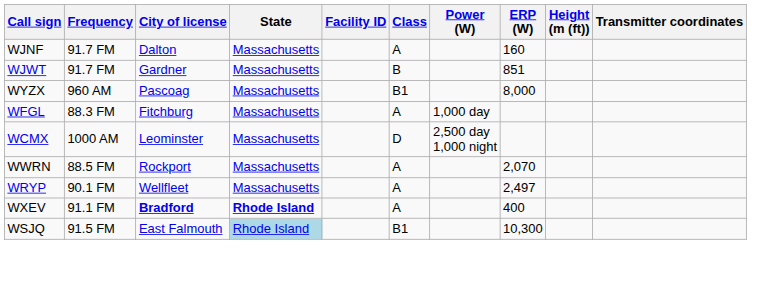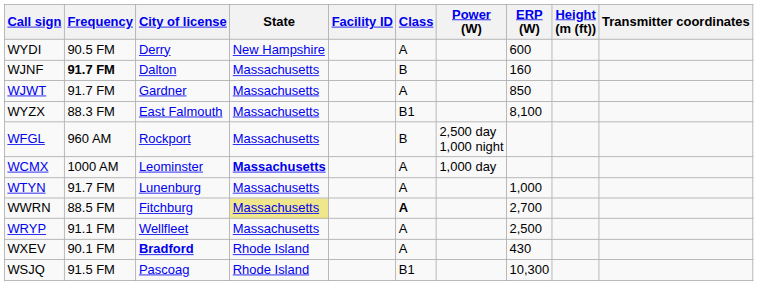+ row: WYDI | 90.5 FM | Derry | New Hampshire | A | 600
WJNF | Frequency: normal -> bold
WJNF | Class: A -> B
WJWT | Class: B -> A
WJWT | ERP (W): 851 -> 850
WYZX | Frequency: 960 AM -> 88.3 FM
WYZX | City of license: Pascoag -> East Falmouth
WYZX | ERP (W): 8,000 -> 8,100
WFGL | Frequency: 88.3 FM -> 960 AM
WFGL | City of license: Fitchburg -> Rockport
WFGL | Class: A -> B
WFGL | Power (W): 1,000 day -> 2,500 day 1,000 night
WCMX | State: normal -> bold
WCMX | Class: D -> A
WCMX | Power (W): 2,500 day 1,000 night -> 1,000 day
+ row: WTYN | 91.7 FM | Lunenburg | Massachusetts | A | 1,000
WWRN | City of license: Rockport -> Fitchburg
WWRN | State: no background -> khaki background
WWRN | Class: normal -> bold
WWRN | ERP (W): 2,070 -> 2,700
WRYP | Frequency: 90.1 FM -> 91.1 FM
WRYP | ERP (W): 2,497 -> 2,500
WXEV | Frequency: 91.1 FM -> 90.1 FM
WXEV | State: bold -> normal
WXEV | ERP (W): 400 -> 430
WSJQ | City of license: East Falmouth -> Pascoag
WSJQ | State: lightblue background -> no background
